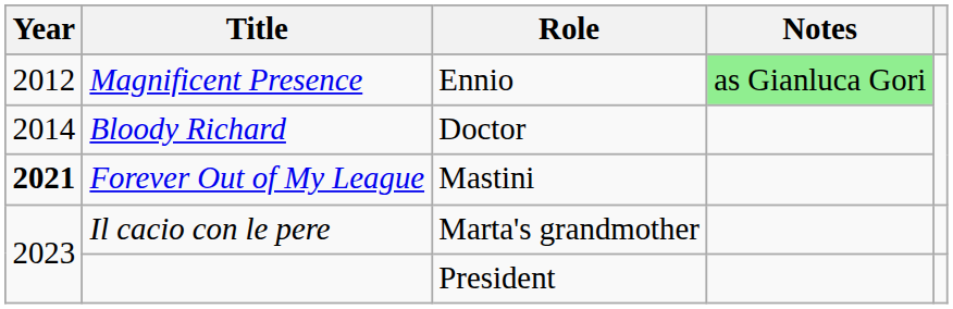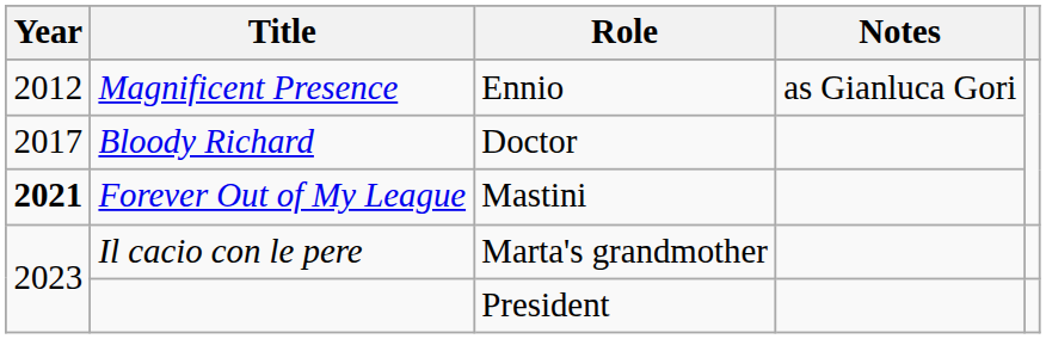Magnificent Presence | Notes: lightgreen background -> no background
Bloody Richard | Year: 2014 -> 2017
